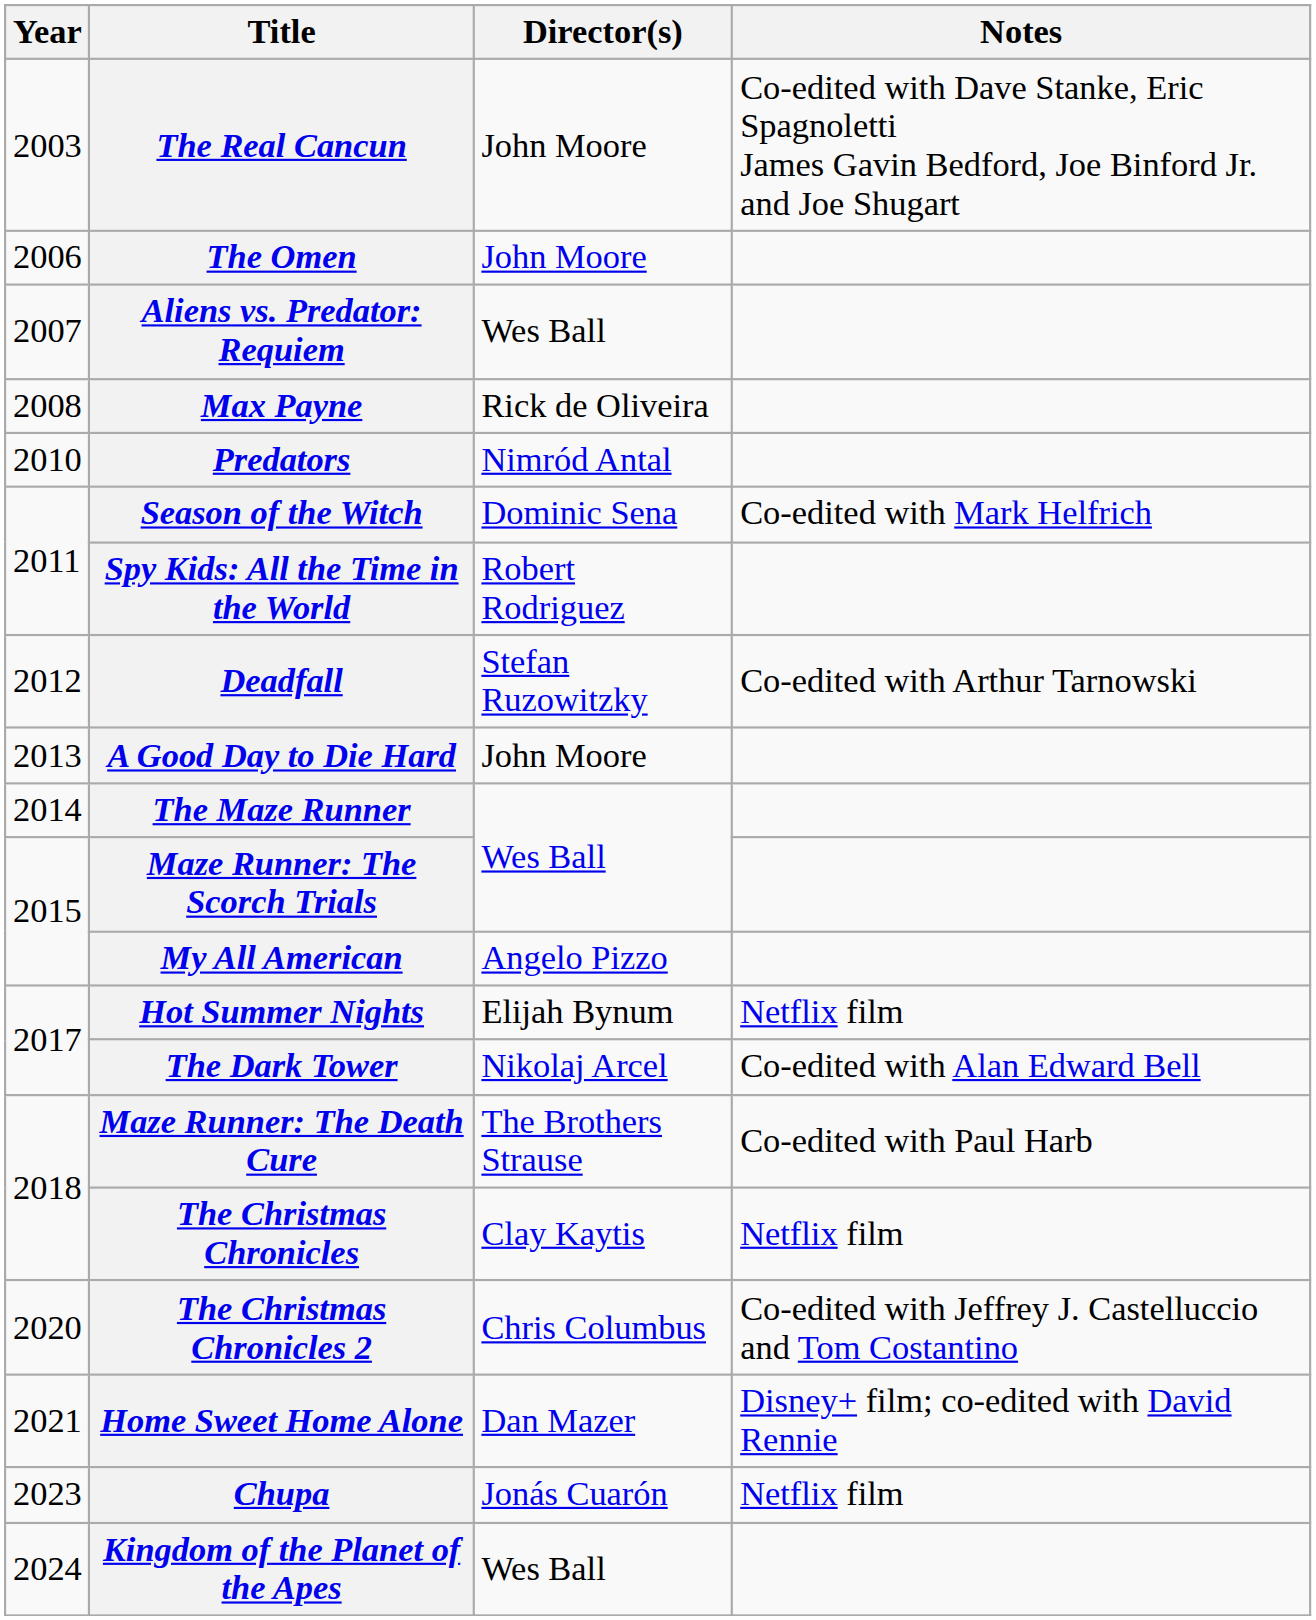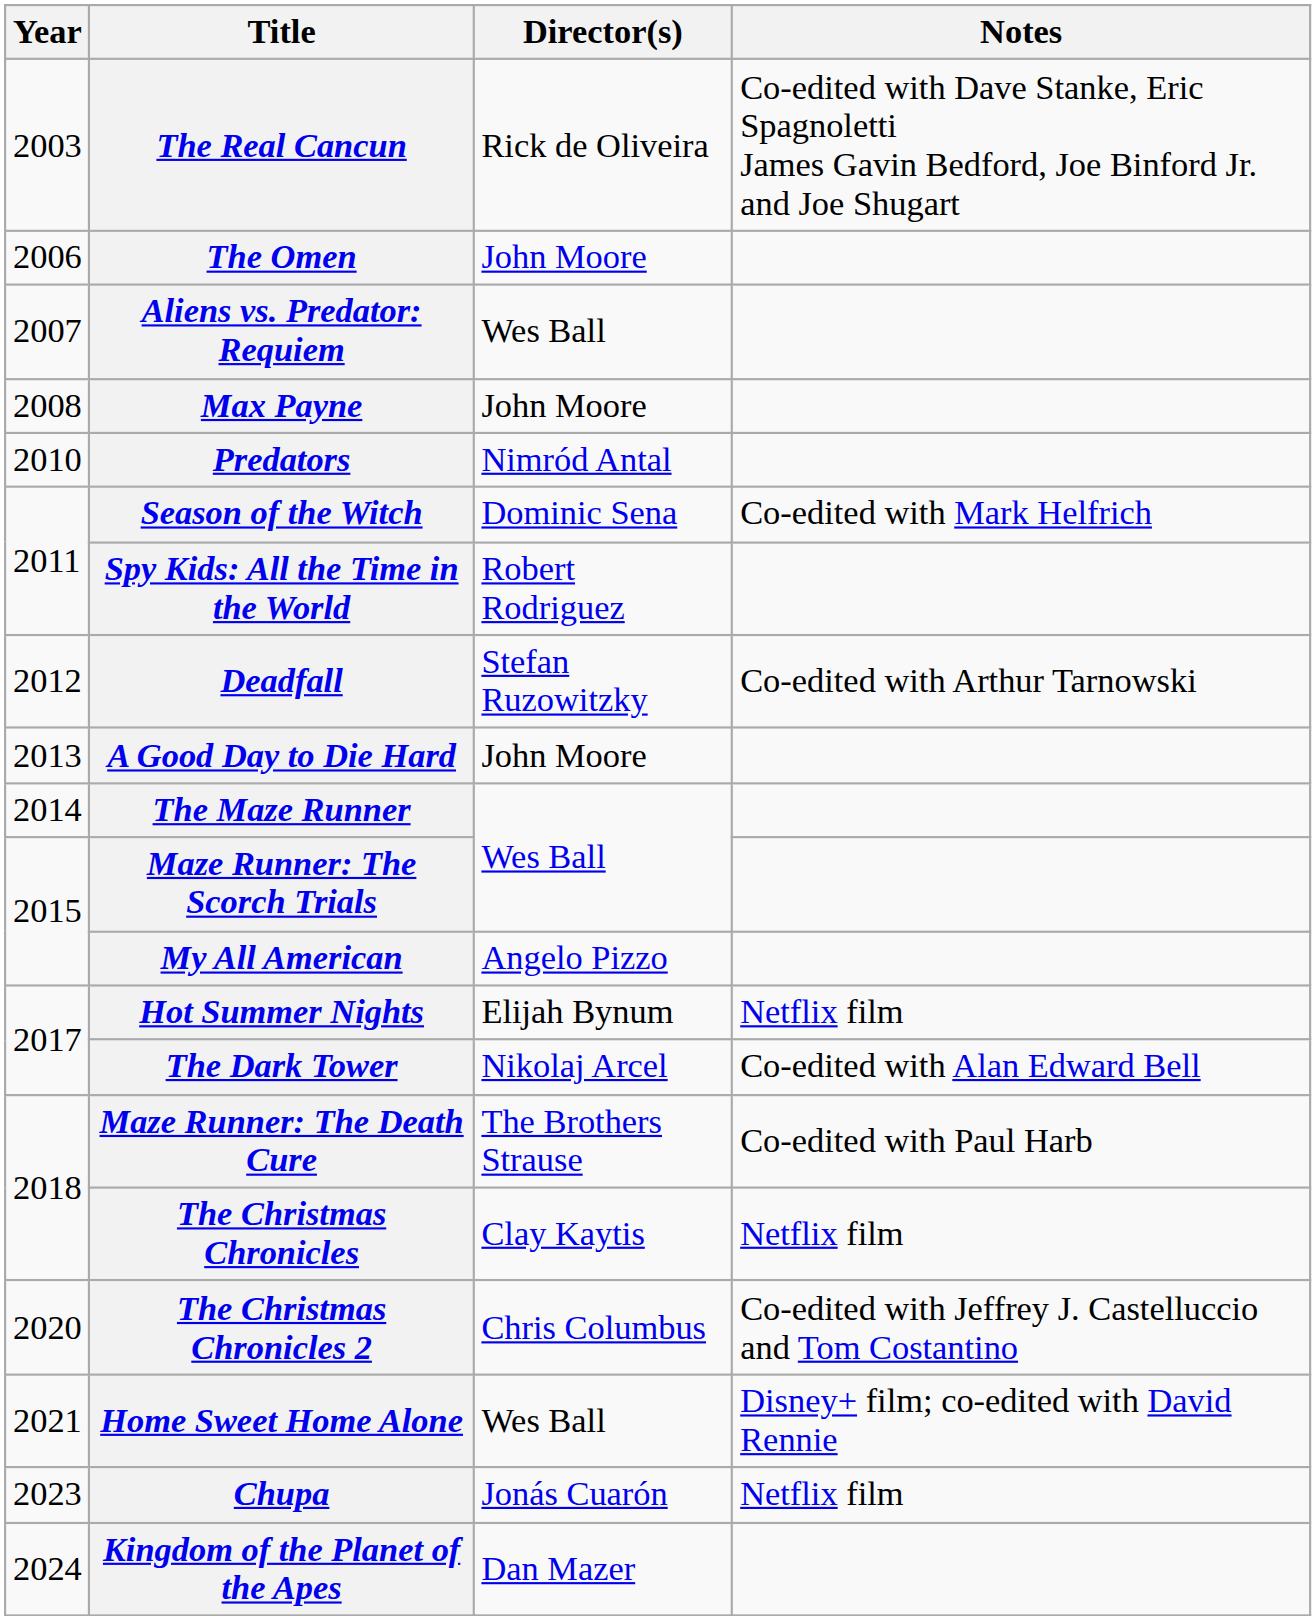The Real Cancun | Director(s): John Moore -> Rick de Oliveira
Max Payne | Director(s): Rick de Oliveira -> John Moore
Home Sweet Home Alone | Director(s): Dan Mazer -> Wes Ball
Kingdom of the Planet of the Apes | Director(s): Wes Ball -> Dan Mazer
